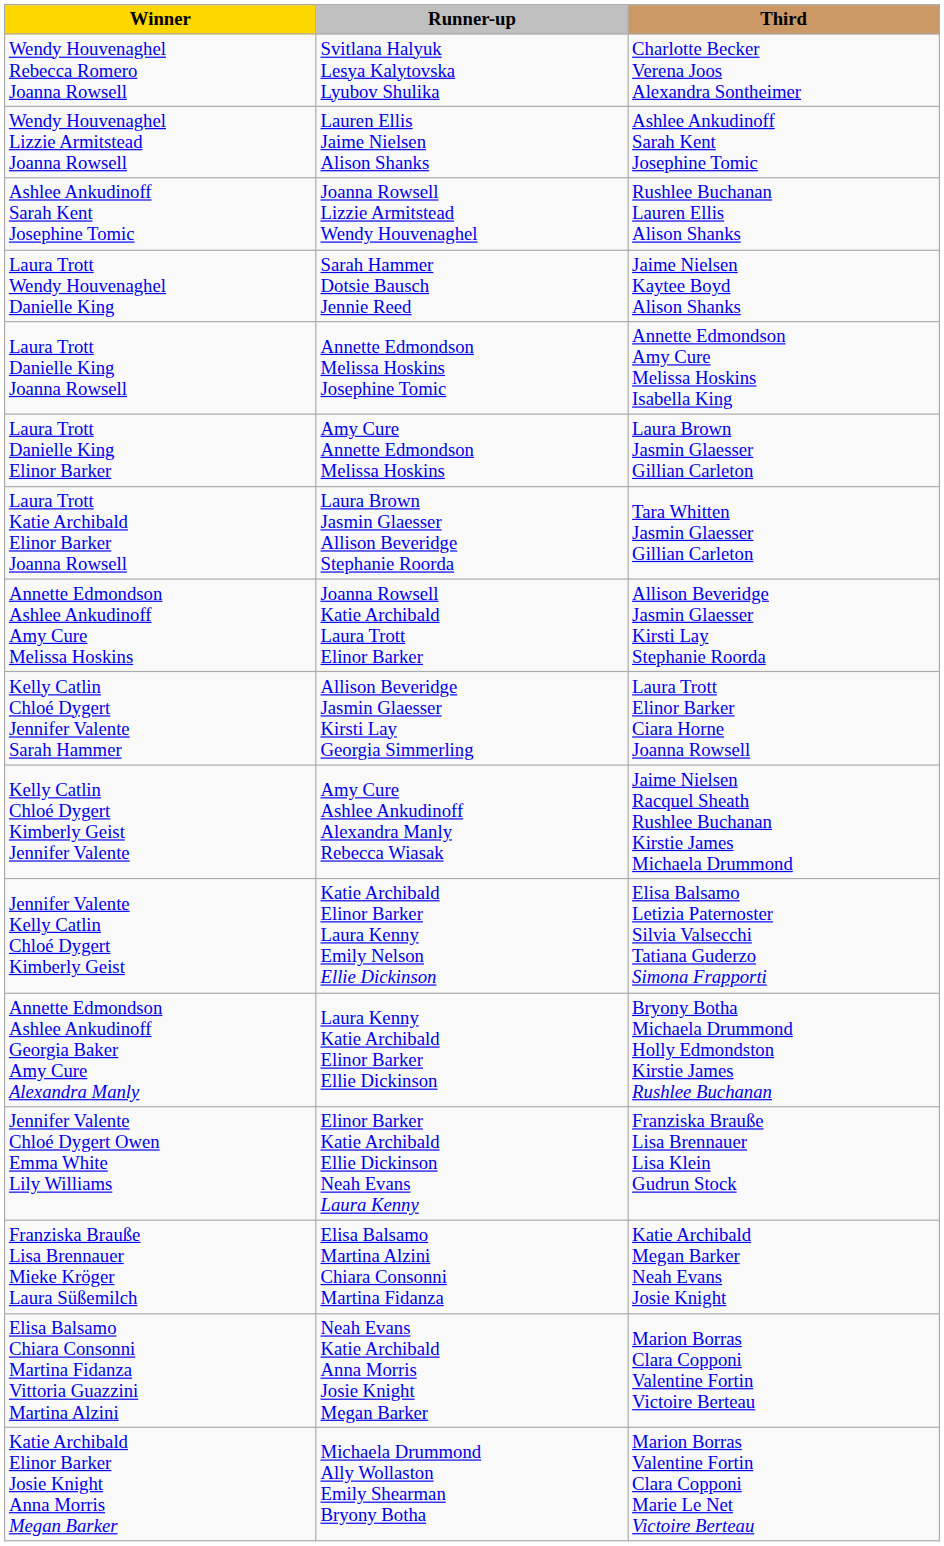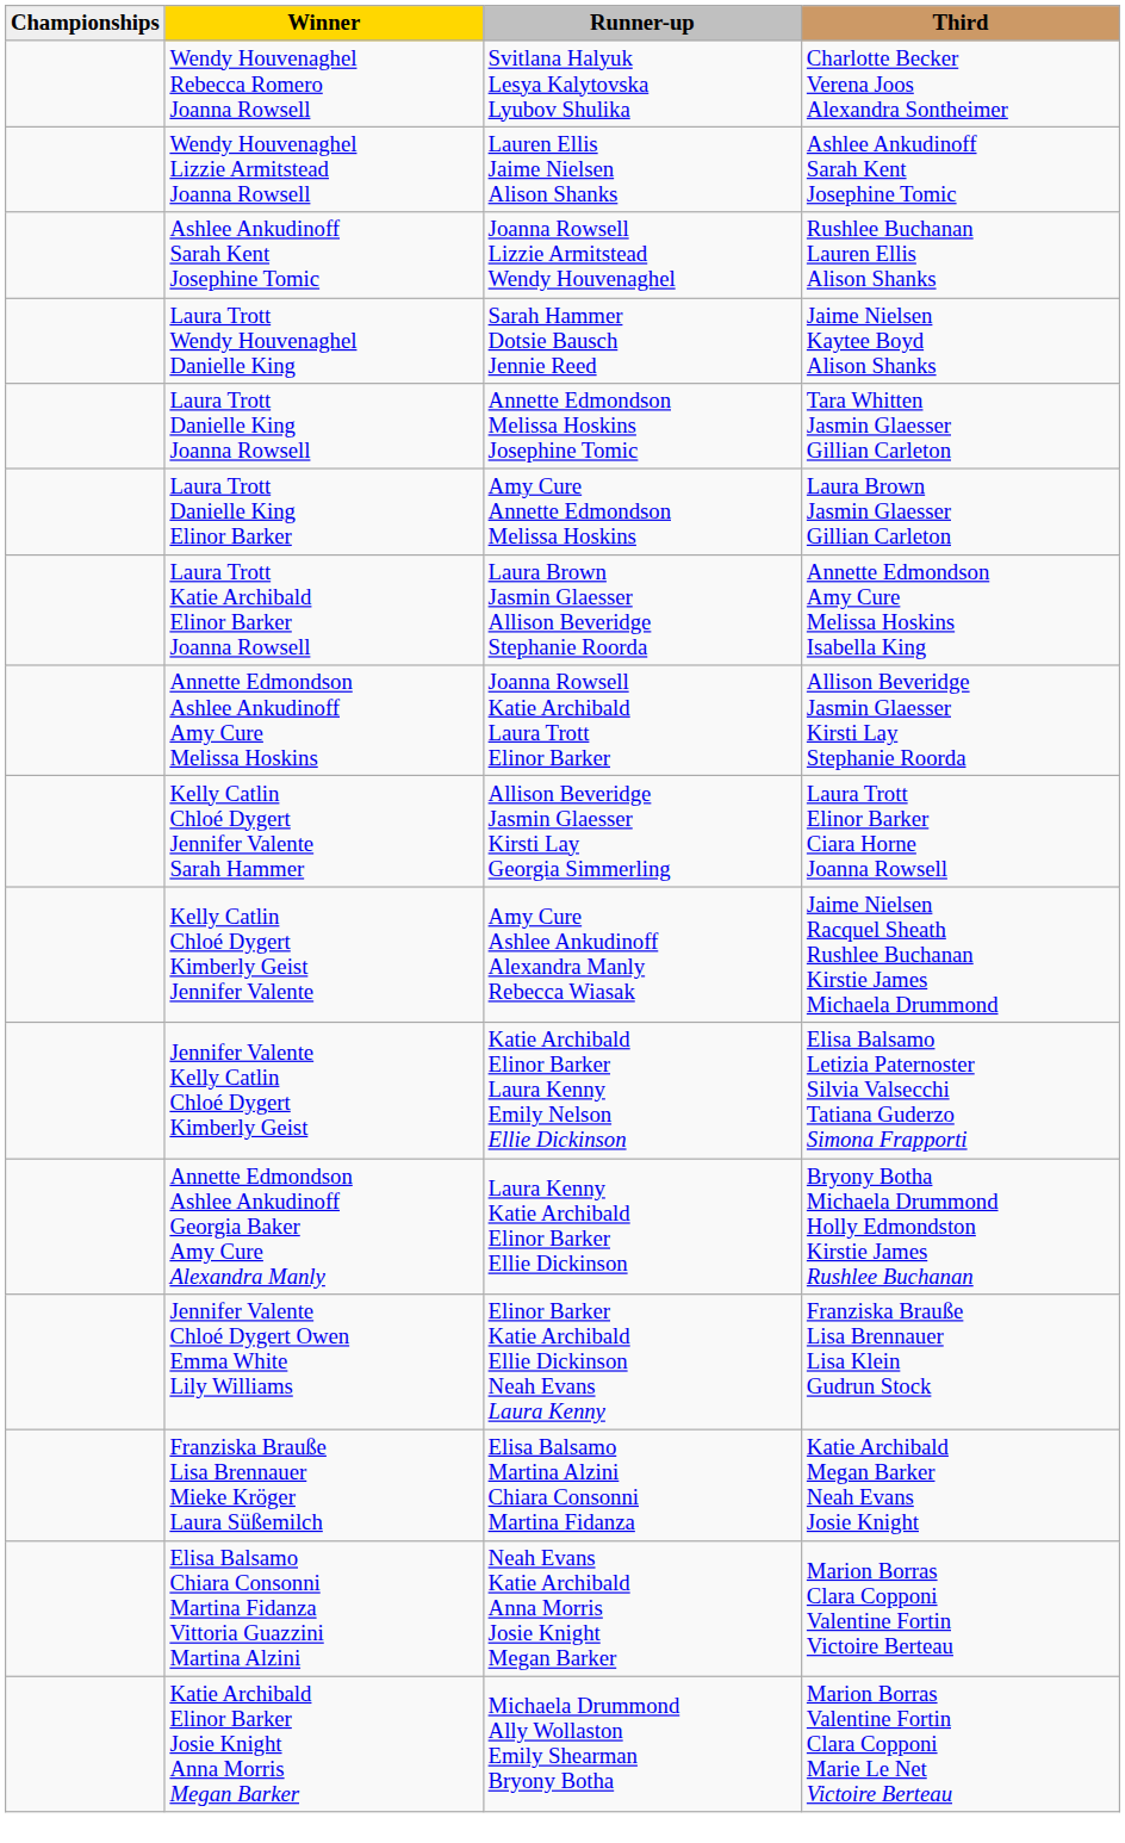+ column: Championships
Laura Trott Danielle King Joanna Rowsell | Third: Annette Edmondson Amy Cure Melissa Hoskins Isabella King -> Tara Whitten Jasmin Glaesser Gillian Carleton
Laura Trott Katie Archibald Elinor Barker Joanna Rowsell | Third: Tara Whitten Jasmin Glaesser Gillian Carleton -> Annette Edmondson Amy Cure Melissa Hoskins Isabella King
